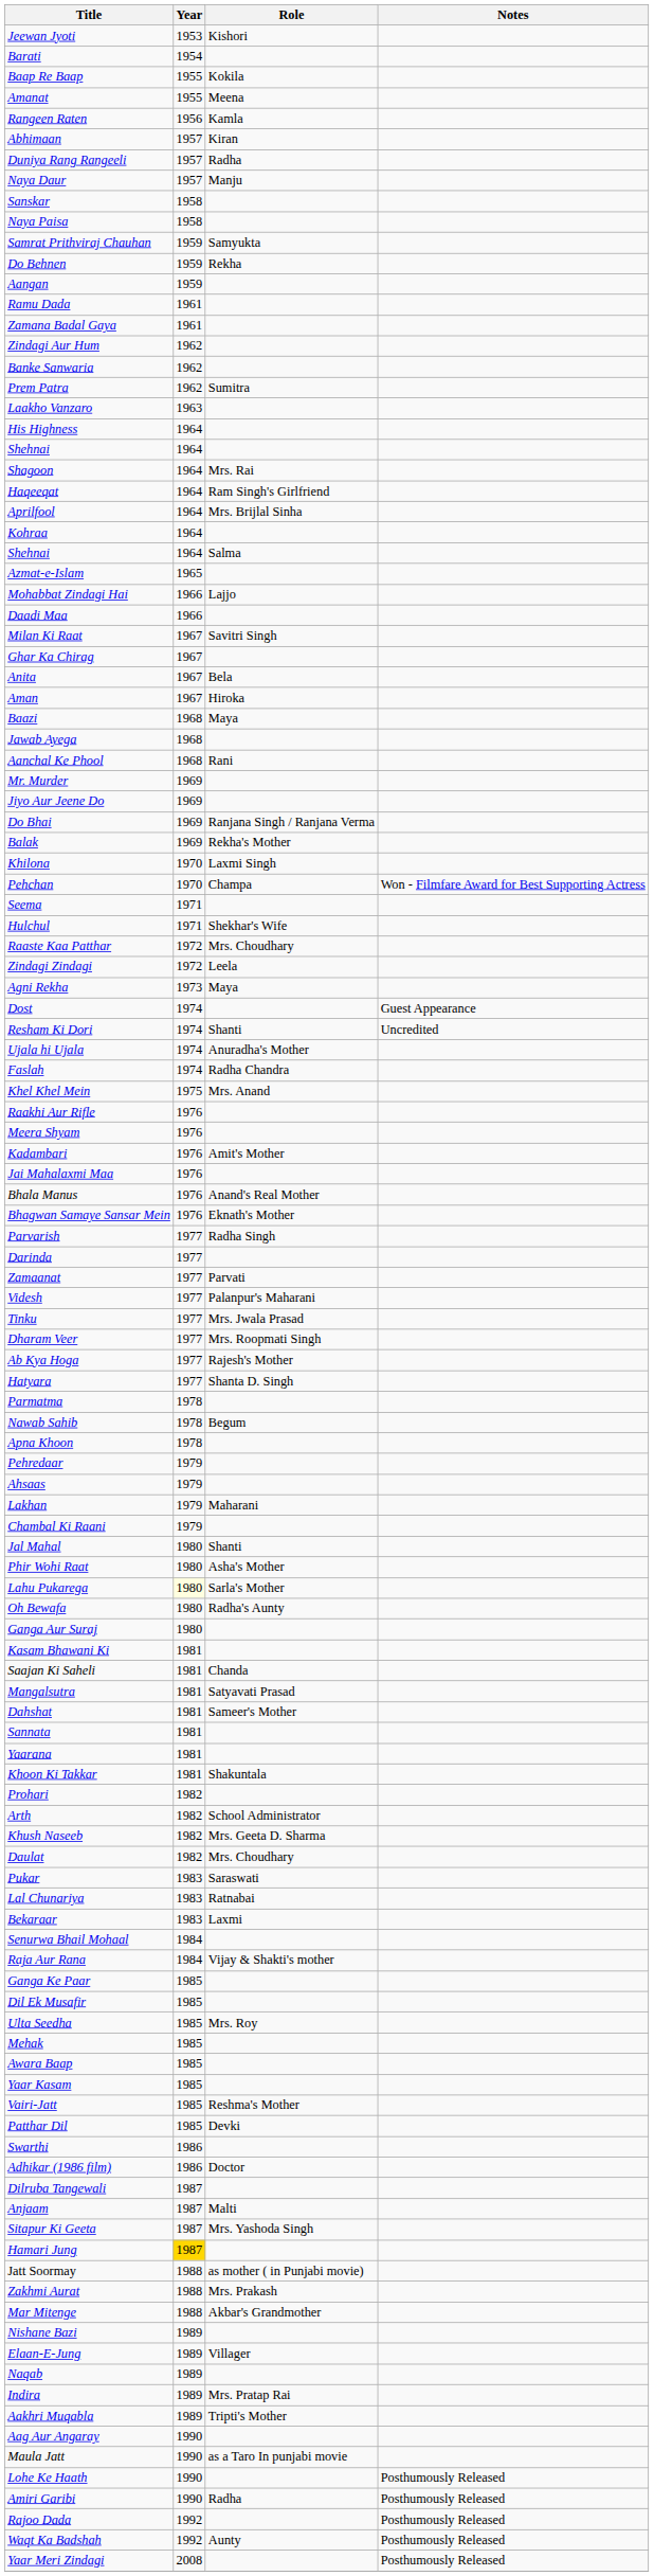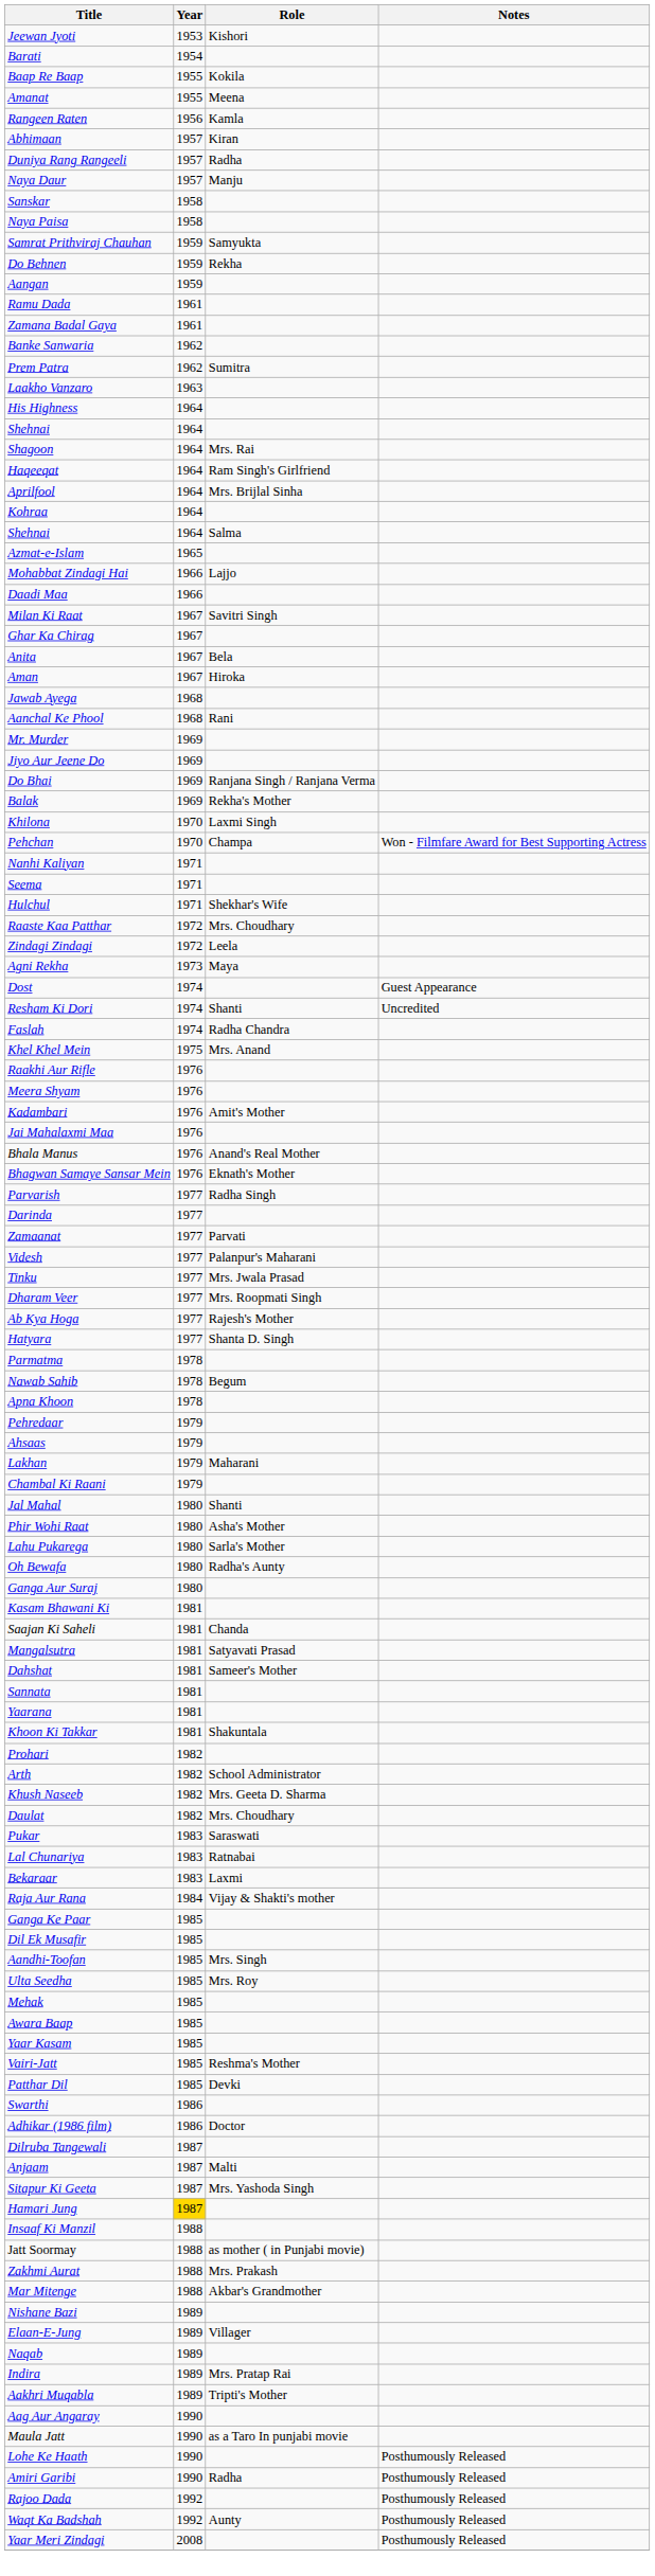- row: Zindagi Aur Hum | 1962
- row: Baazi | 1968 | Maya
+ row: Nanhi Kaliyan | 1971
- row: Ujala hi Ujala | 1974 | Anuradha's Mother
Lahu Pukarega | Year: lightyellow background -> no background
- row: Senurwa Bhail Mohaal | 1984
+ row: Aandhi-Toofan | 1985 | Mrs. Singh
+ row: Insaaf Ki Manzil | 1988
